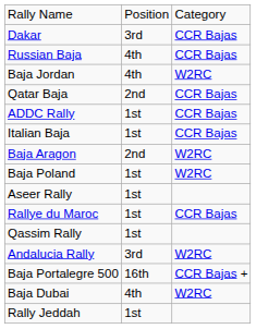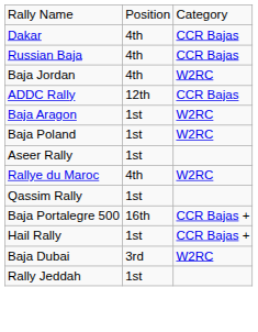Dakar | column 2: 3rd -> 4th
- row: Qatar Baja | 2nd | CCR Bajas
ADDC Rally | column 2: 1st -> 12th
- row: Italian Baja | 1st | CCR Bajas
Baja Aragon | column 2: 2nd -> 1st
Rallye du Maroc | column 2: 1st -> 4th
Rallye du Maroc | column 3: CCR Bajas -> W2RC
- row: Andalucia Rally | 3rd | W2RC
+ row: Hail Rally | 1st | CCR Bajas +
Baja Dubai | column 2: 4th -> 3rd
